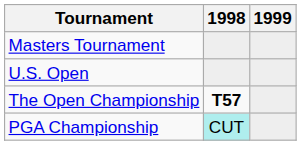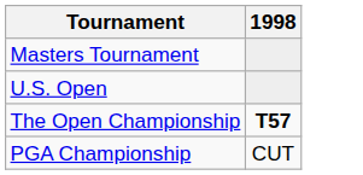- column: 1999
PGA Championship | 1998: paleturquoise background -> no background
